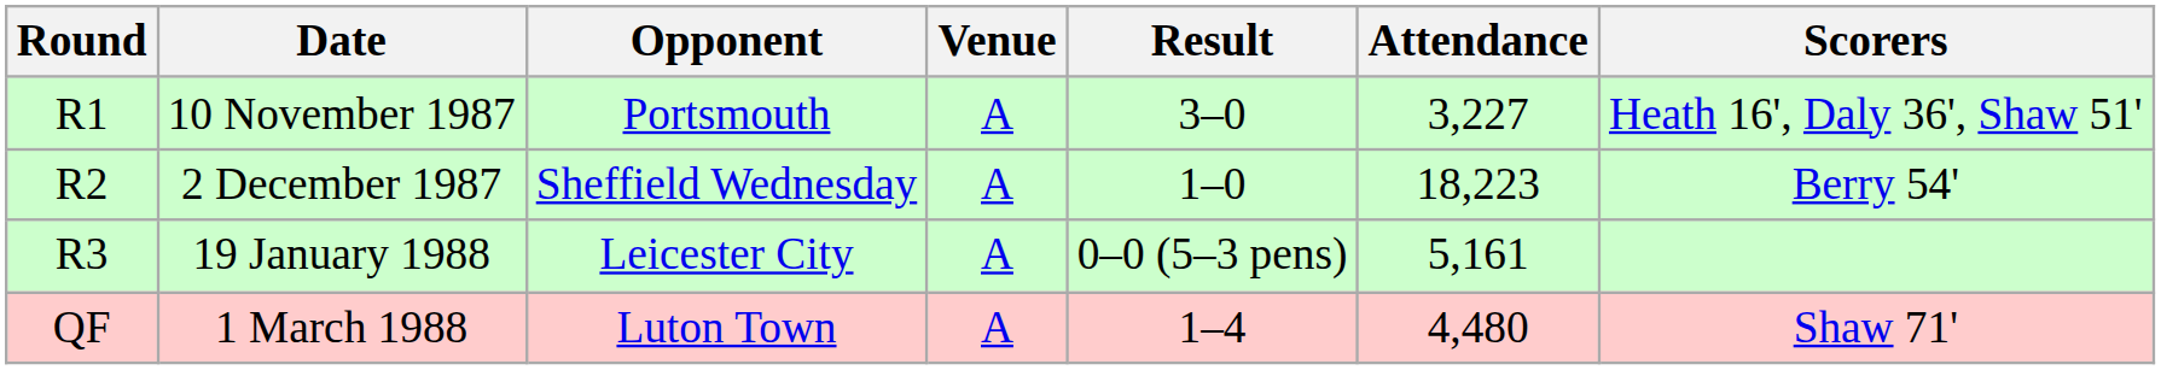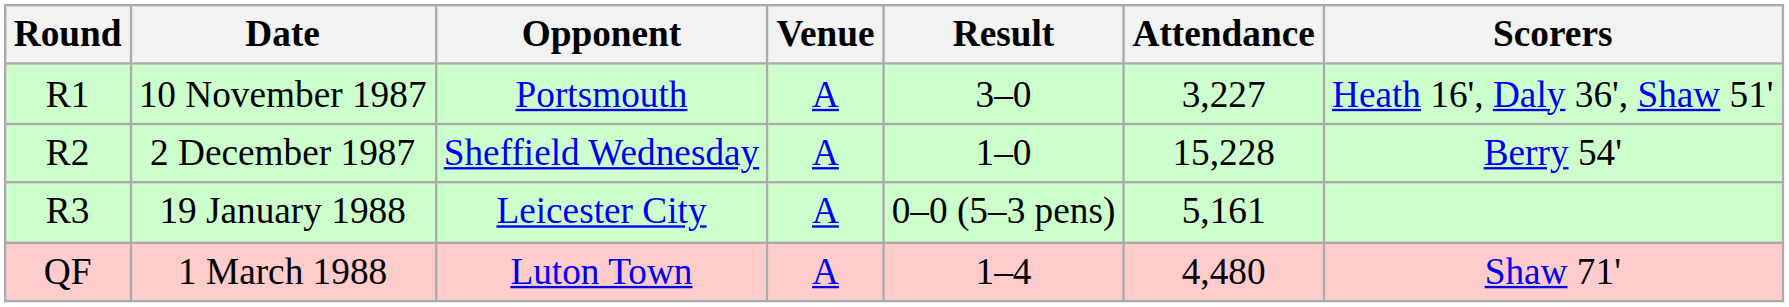2 December 1987 | Attendance: 18,223 -> 15,228
